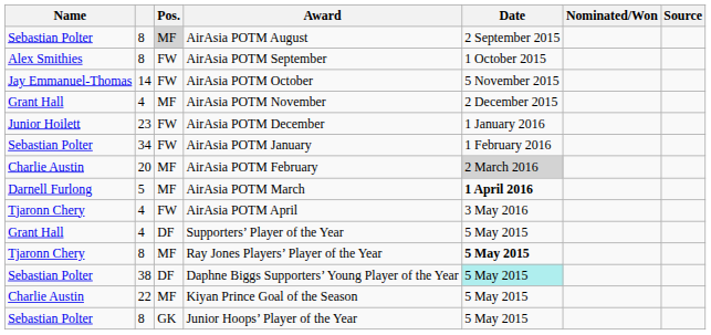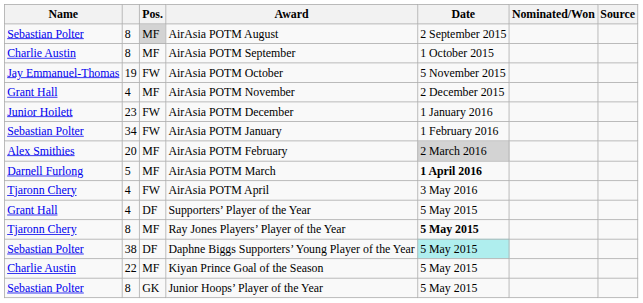AirAsia POTM September | Name: Alex Smithies -> Charlie Austin
AirAsia POTM September | Pos.: FW -> MF
AirAsia POTM October | column 2: 14 -> 19
AirAsia POTM February | Name: Charlie Austin -> Alex Smithies
